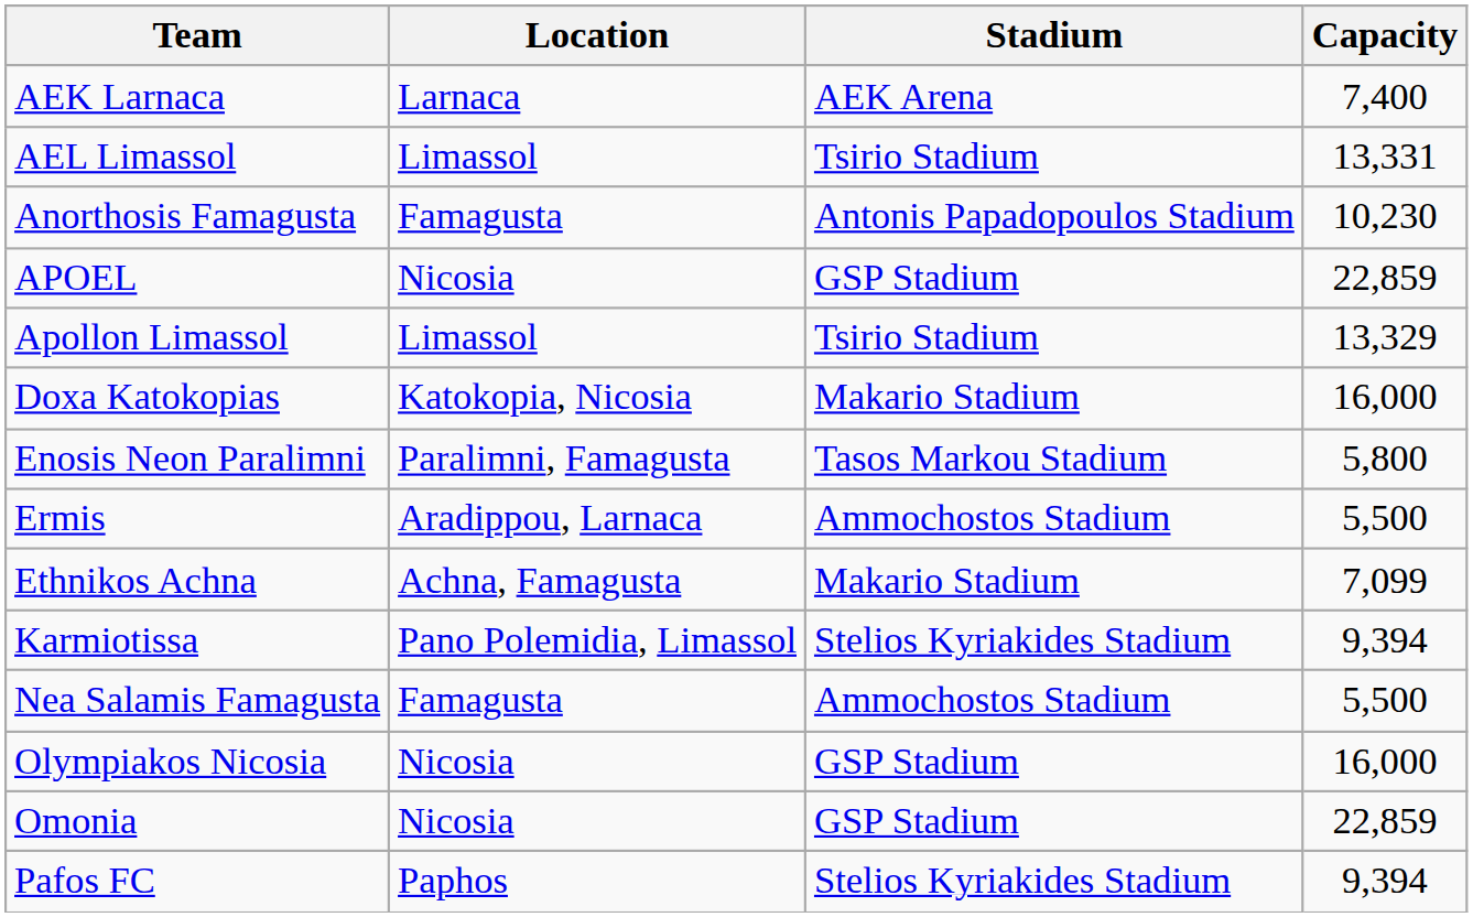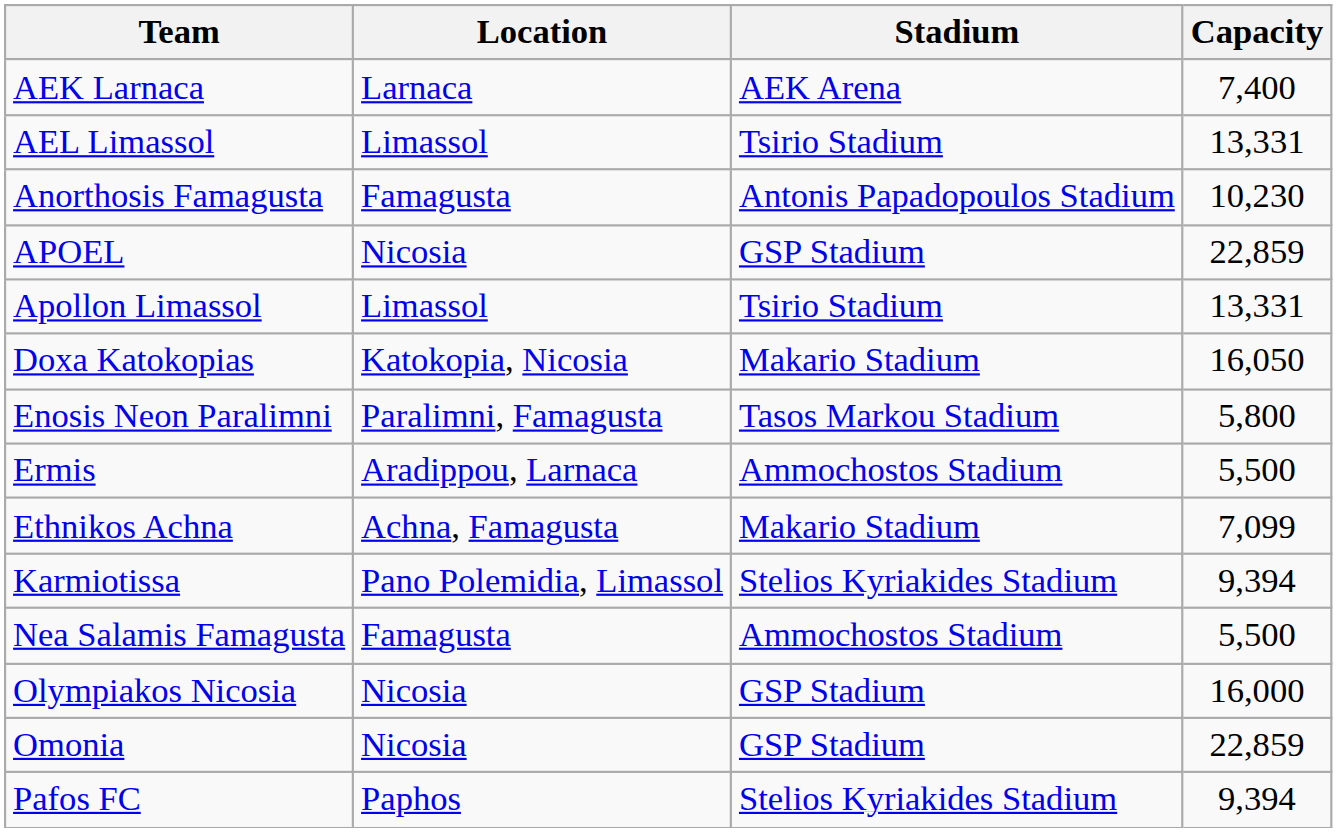Apollon Limassol | Capacity: 13,329 -> 13,331
Doxa Katokopias | Capacity: 16,000 -> 16,050
